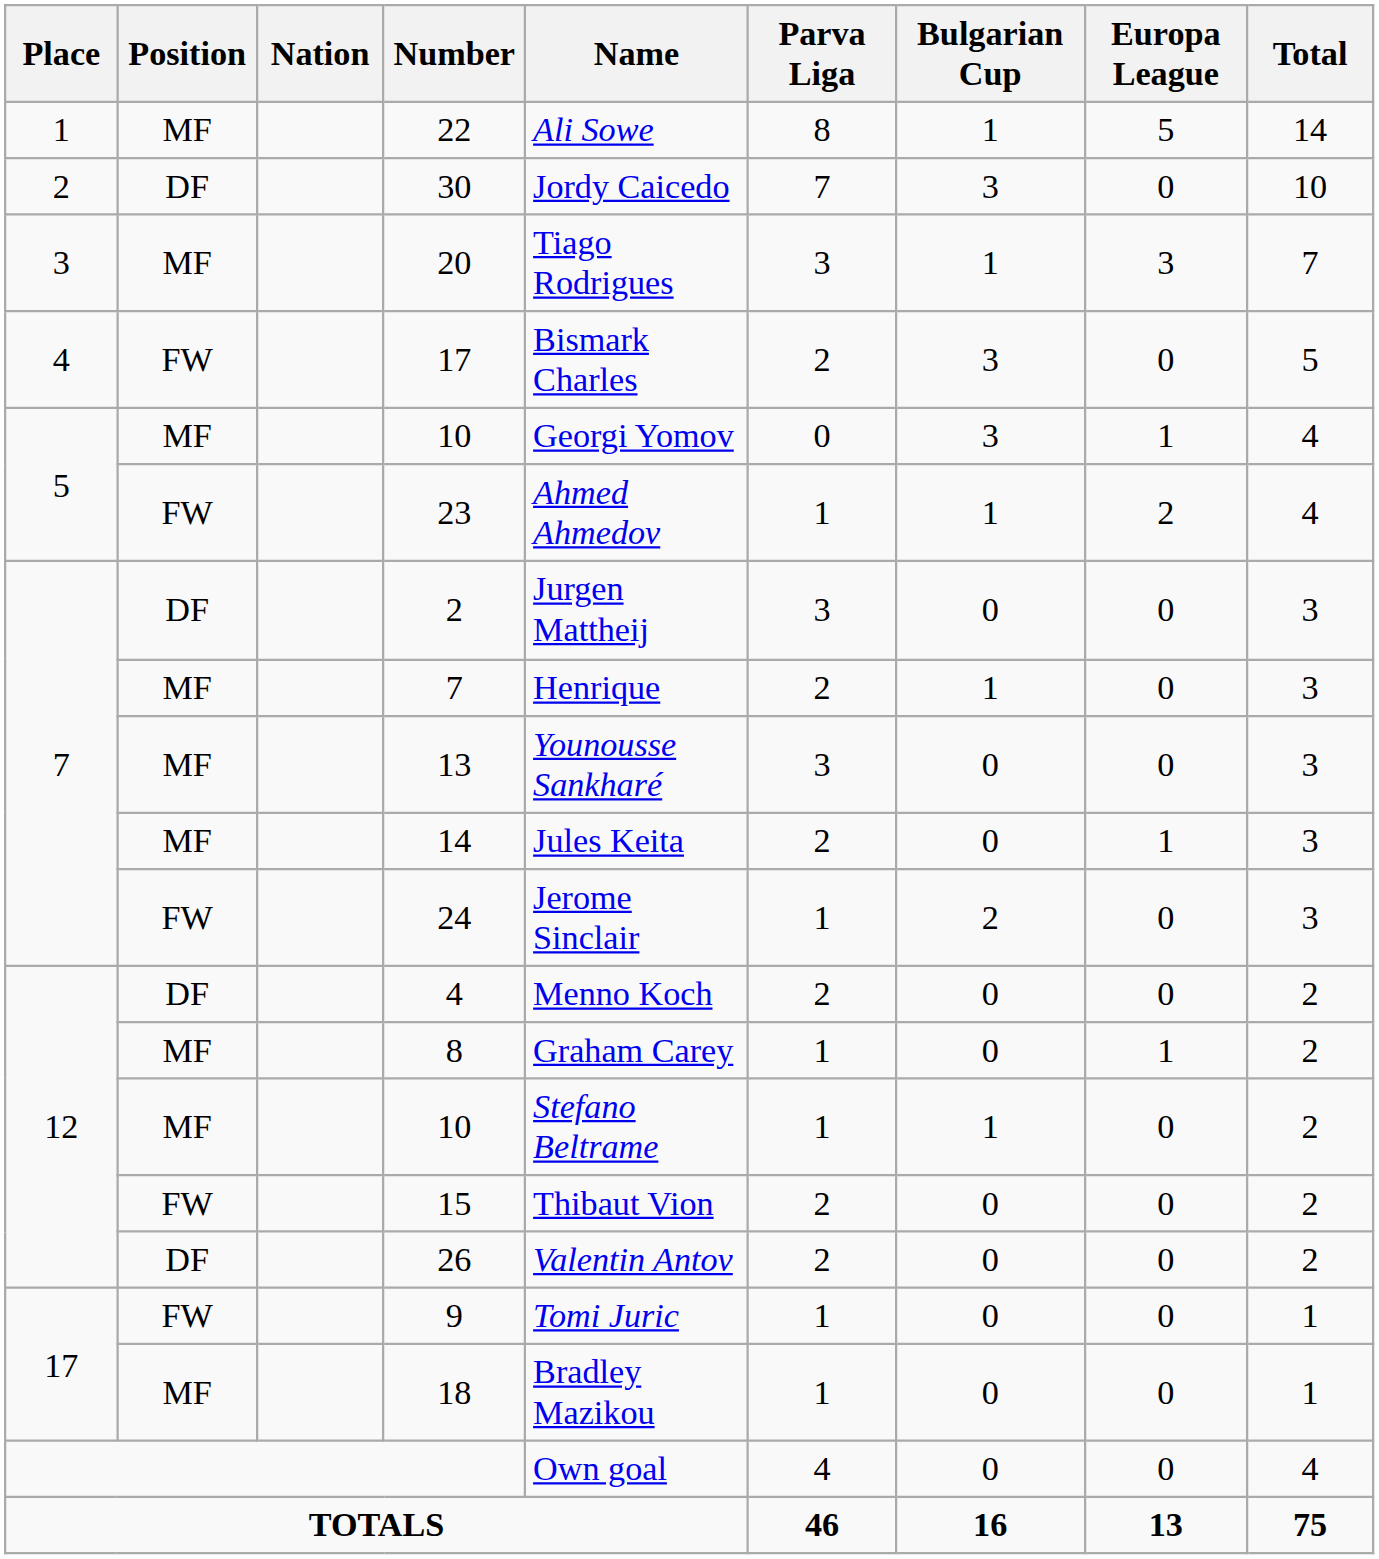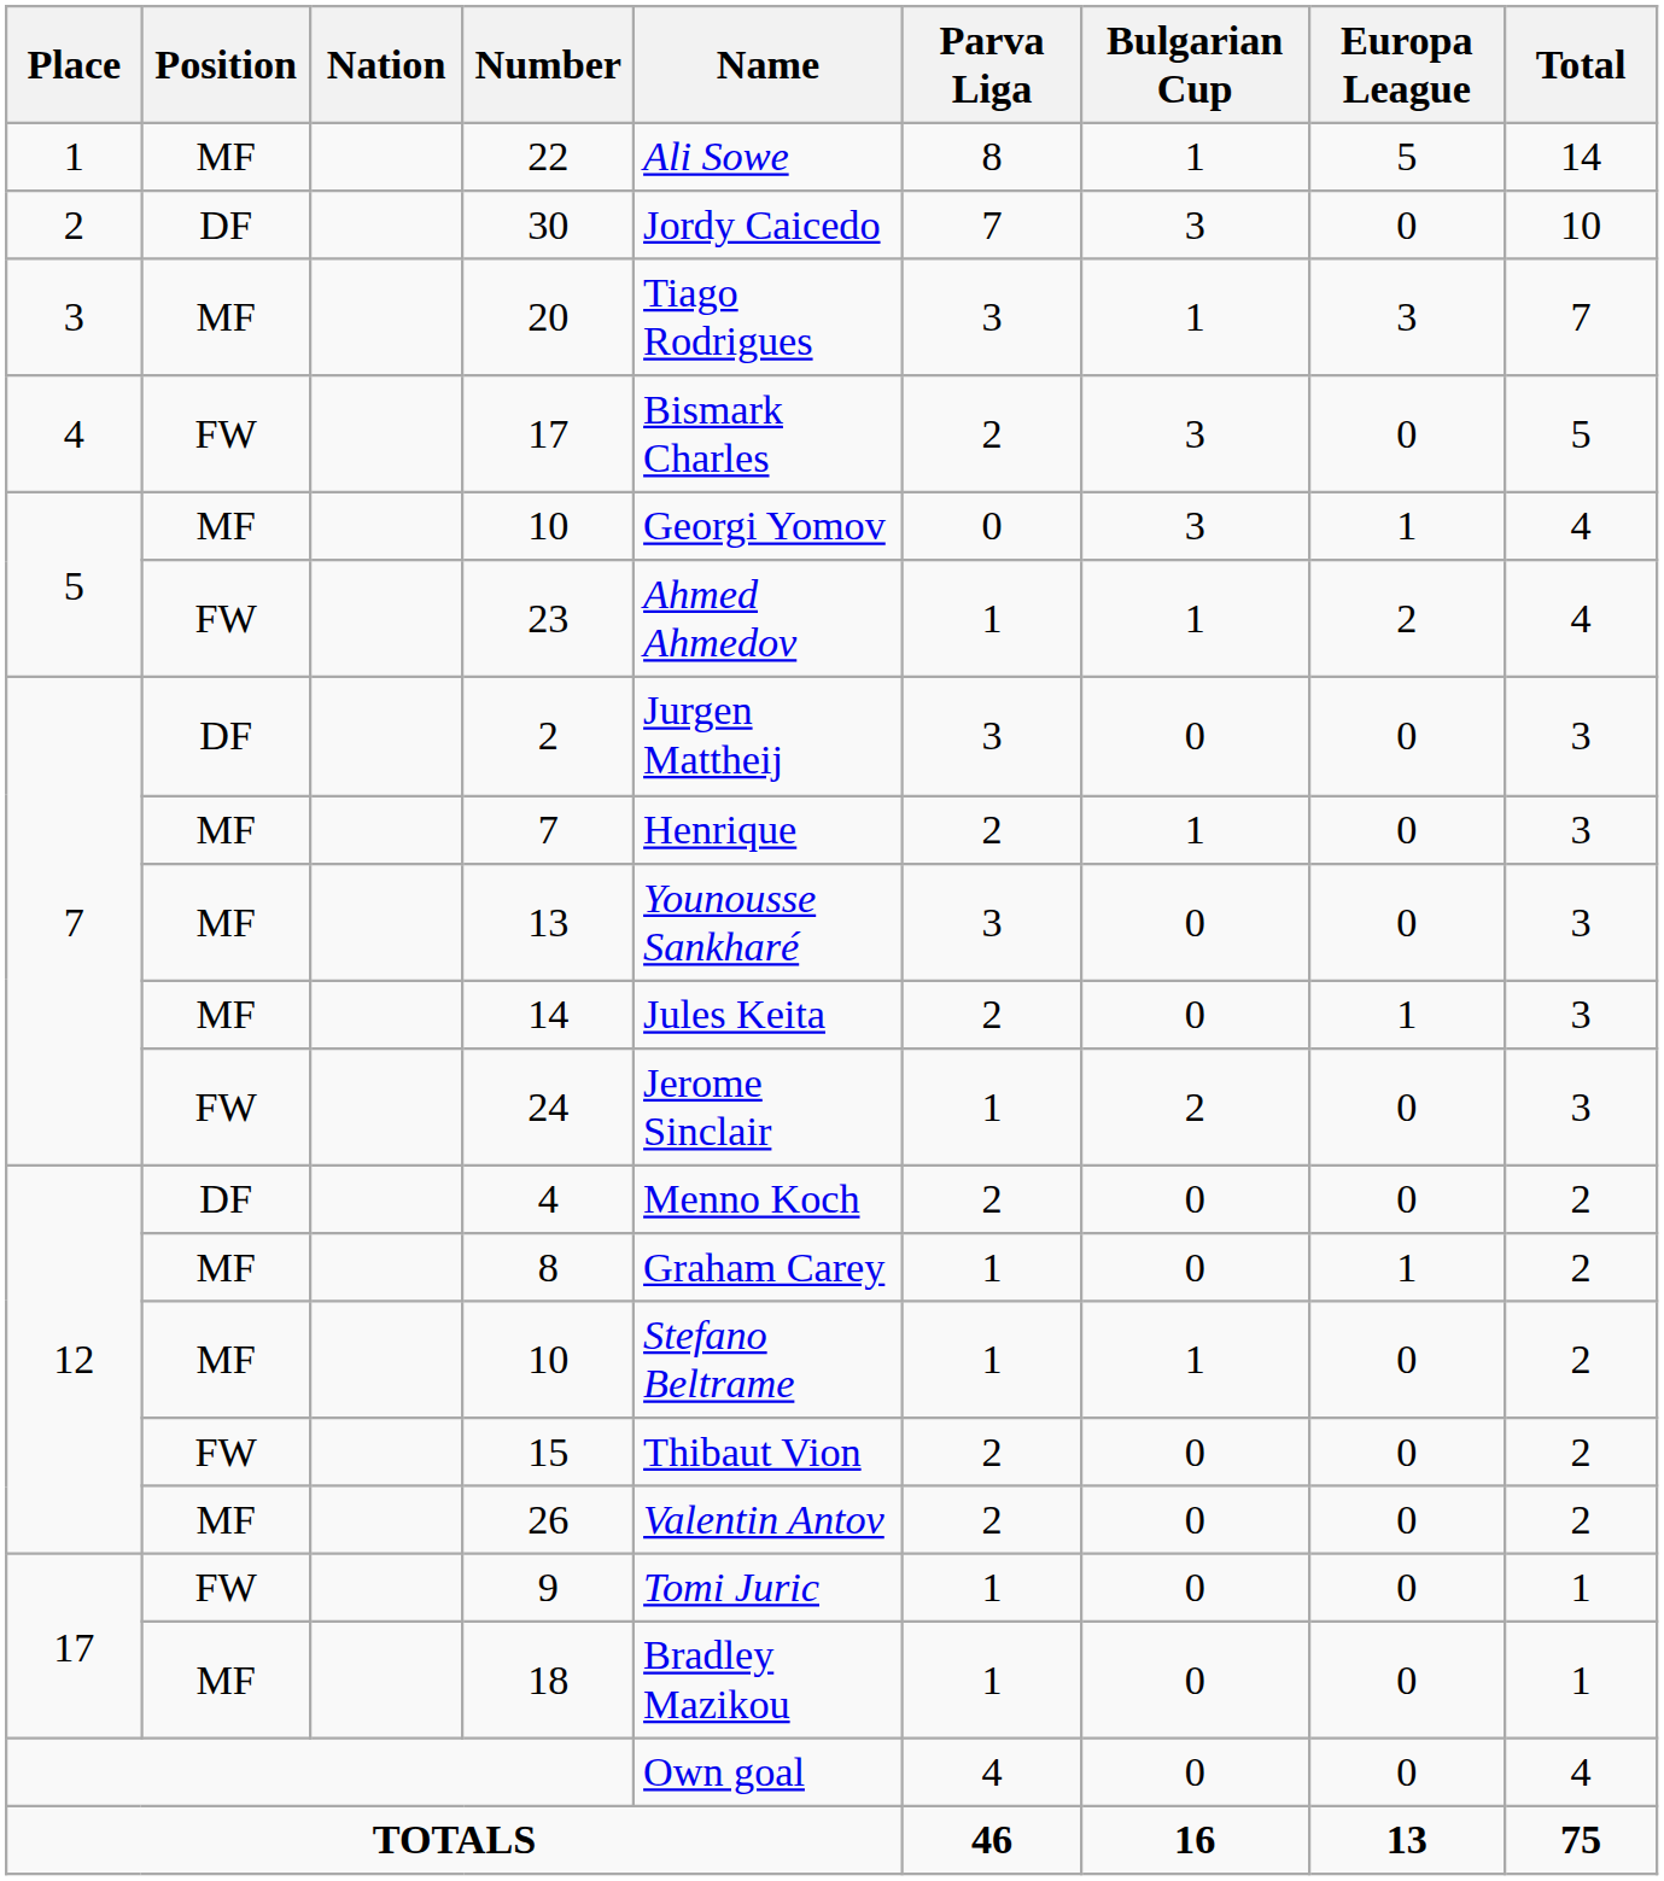26 | Position: DF -> MF
